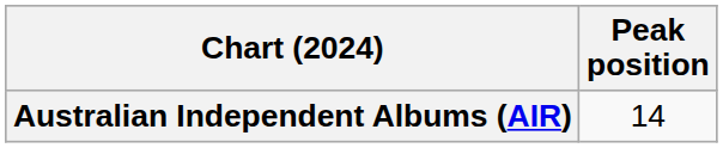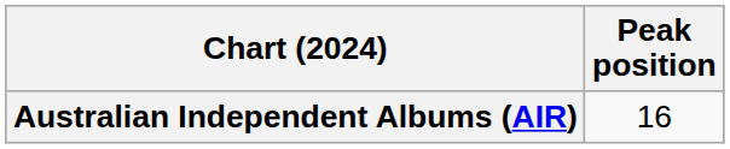Australian Independent Albums (AIR) | Peak position: 14 -> 16
